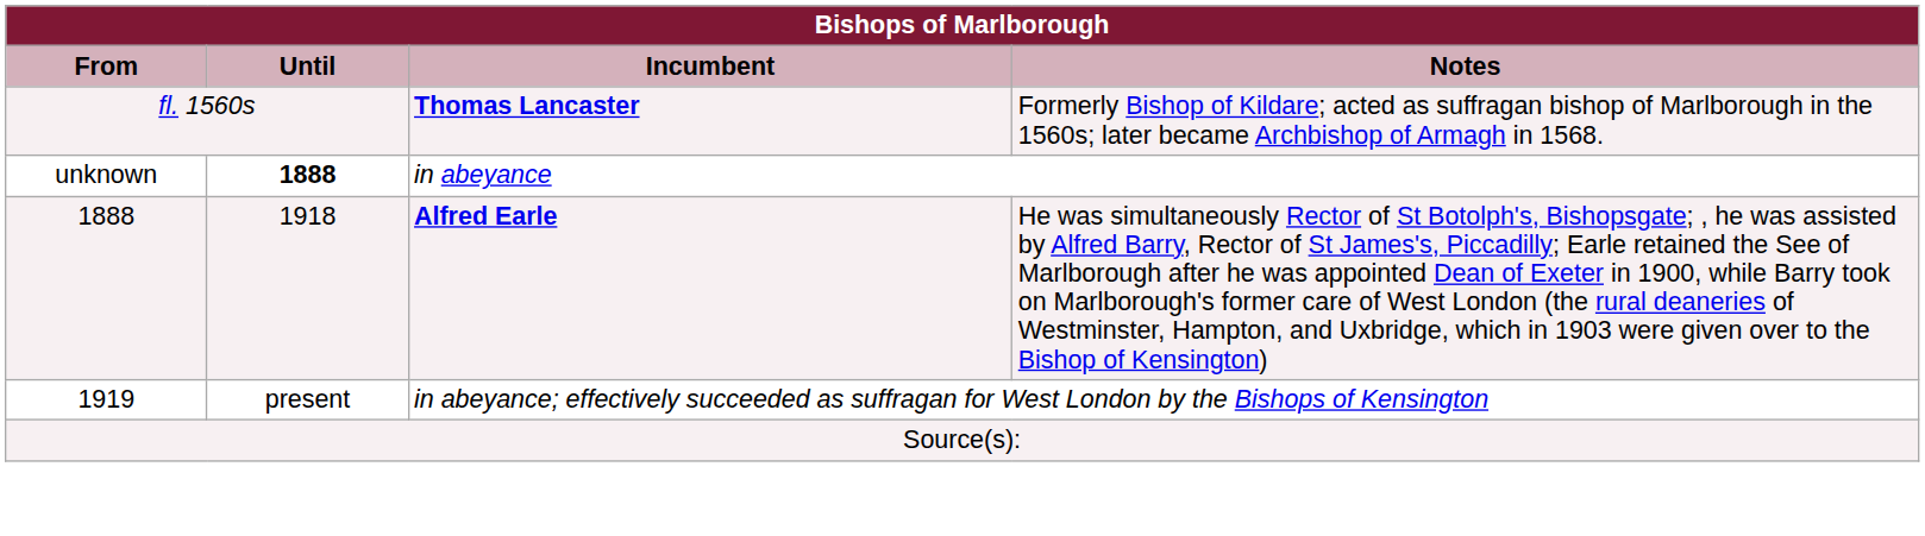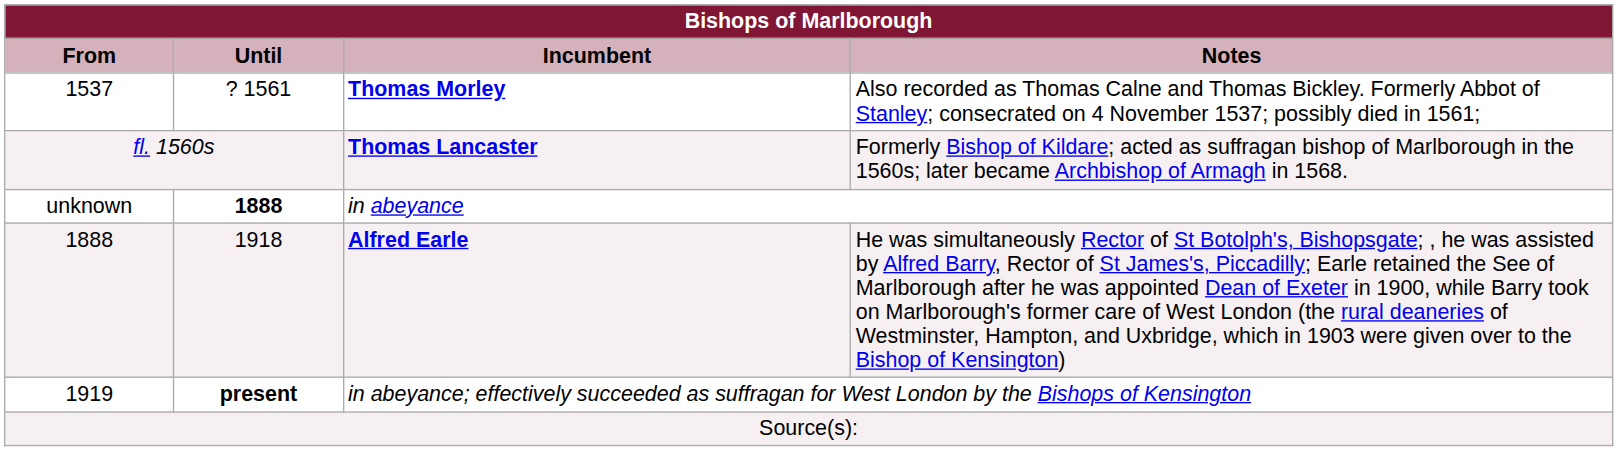+ row: 1537 | ? 1561 | Thomas Morley | Also recorded as Thomas Calne and Thomas Bickley. Formerly Abbot of Stanley; consecrated on 4 November 1537; possibly died in 1561;
1919 | Until: normal -> bold
